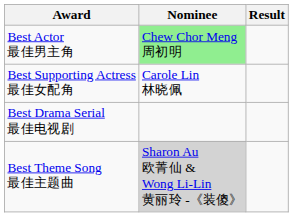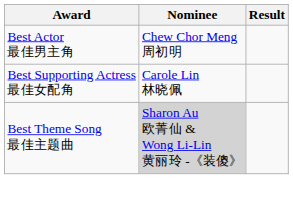Best Actor 最佳男主角 | Nominee: lightgreen background -> no background
- row: Best Drama Serial 最佳电视剧
